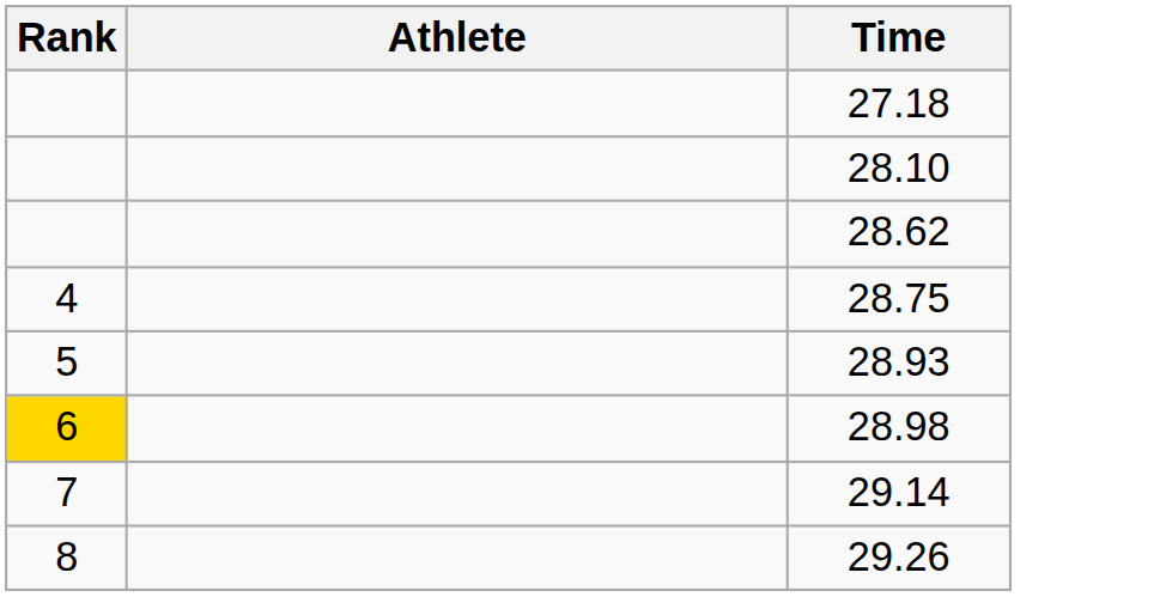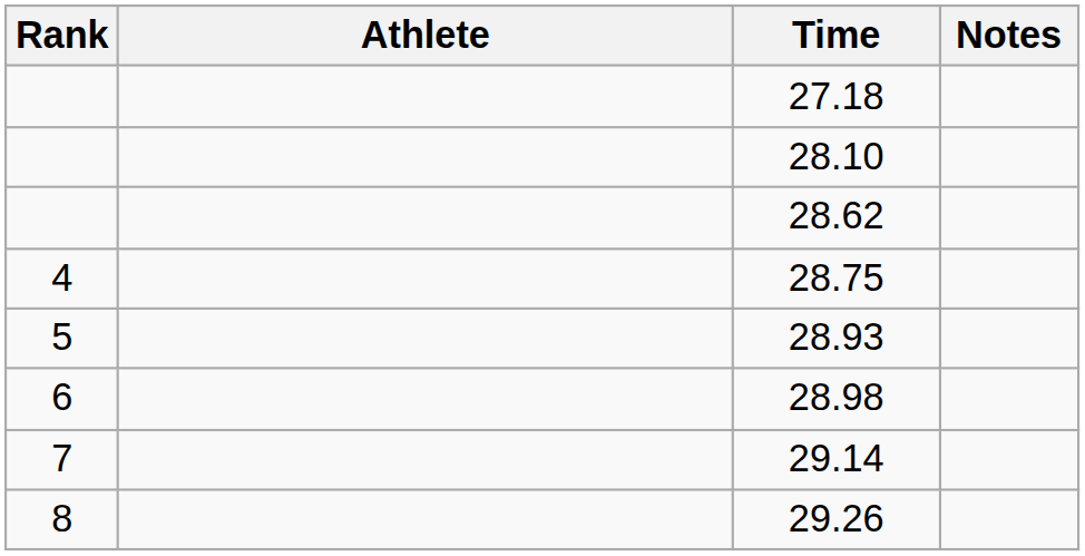+ column: Notes
28.98 | Rank: gold background -> no background
